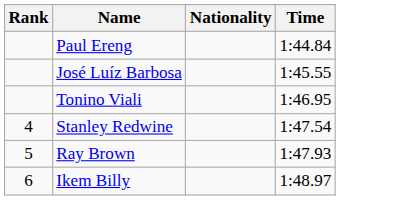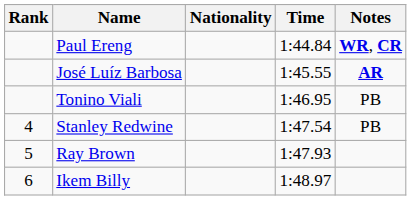+ column: Notes | WR, CR | AR | PB | PB
